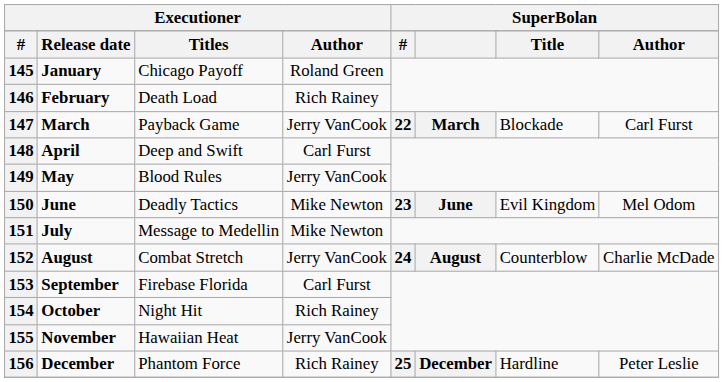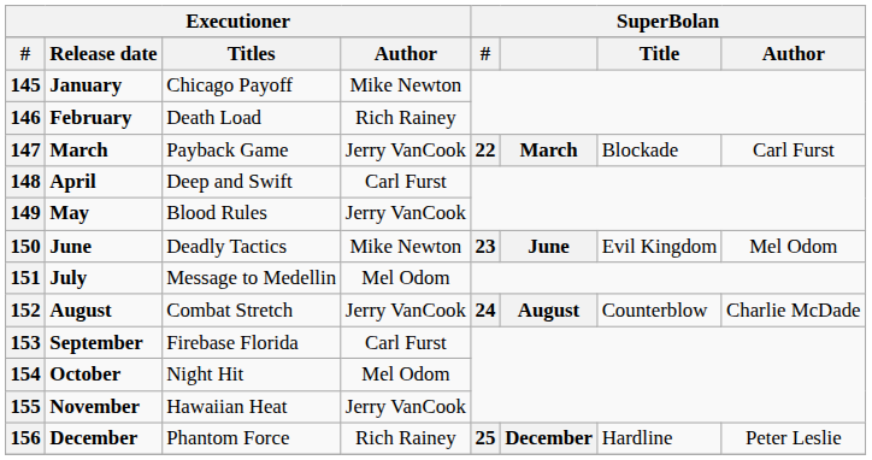145 | column 4: Roland Green -> Mike Newton
151 | column 4: Mike Newton -> Mel Odom
154 | column 4: Rich Rainey -> Mel Odom
